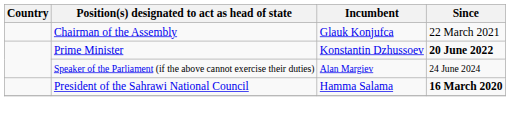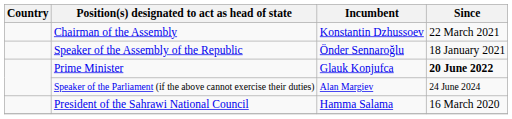Chairman of the Assembly | Incumbent: Glauk Konjufca -> Konstantin Dzhussoev
+ row: Speaker of the Assembly of the Republic | Önder Sennaroğlu | 18 January 2021
Prime Minister | Incumbent: Konstantin Dzhussoev -> Glauk Konjufca
President of the Sahrawi National Council | Since: bold -> normal
